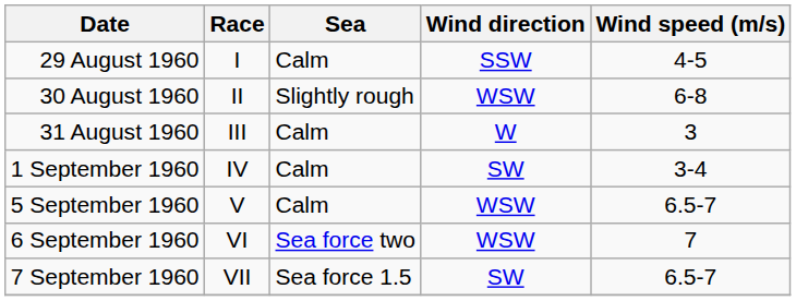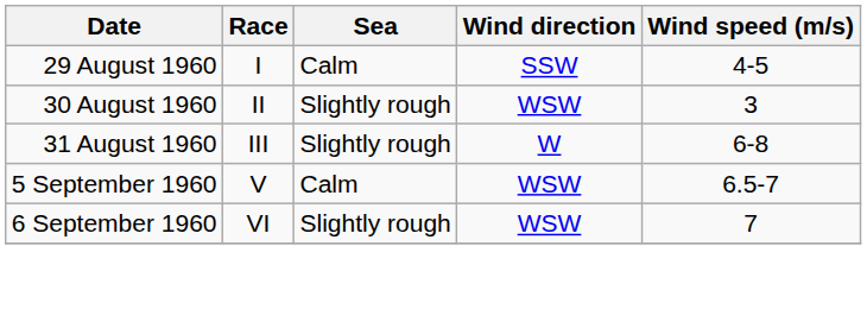30 August 1960 | Wind speed (m/s): 6-8 -> 3
31 August 1960 | Sea: Calm -> Slightly rough
31 August 1960 | Wind speed (m/s): 3 -> 6-8
- row: 1 September 1960 | IV | Calm | SW | 3-4
6 September 1960 | Sea: Sea force two -> Slightly rough
- row: 7 September 1960 | VII | Sea force 1.5 | SW | 6.5-7
